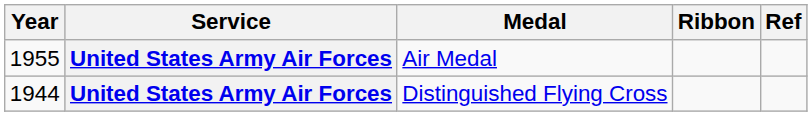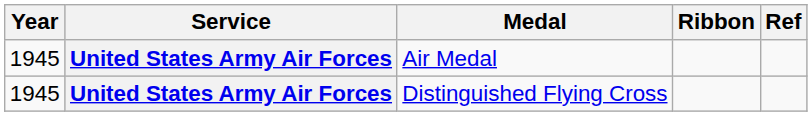Air Medal | Year: 1955 -> 1945
Distinguished Flying Cross | Year: 1944 -> 1945
